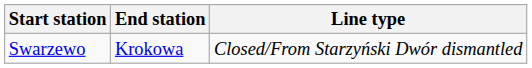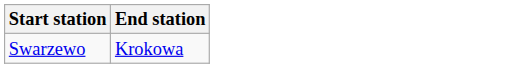- column: Line type | Closed/From Starzyński Dwór dismantled
